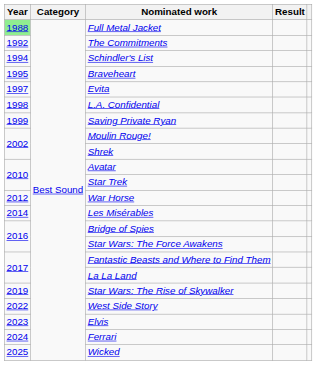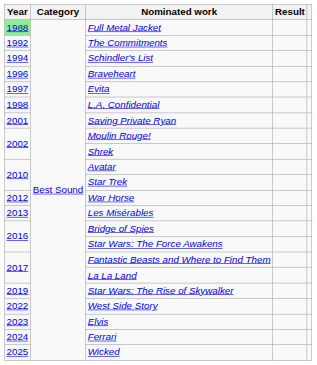Braveheart | Year: 1995 -> 1996
Saving Private Ryan | Year: 1999 -> 2001
Les Misérables | Year: 2014 -> 2013
